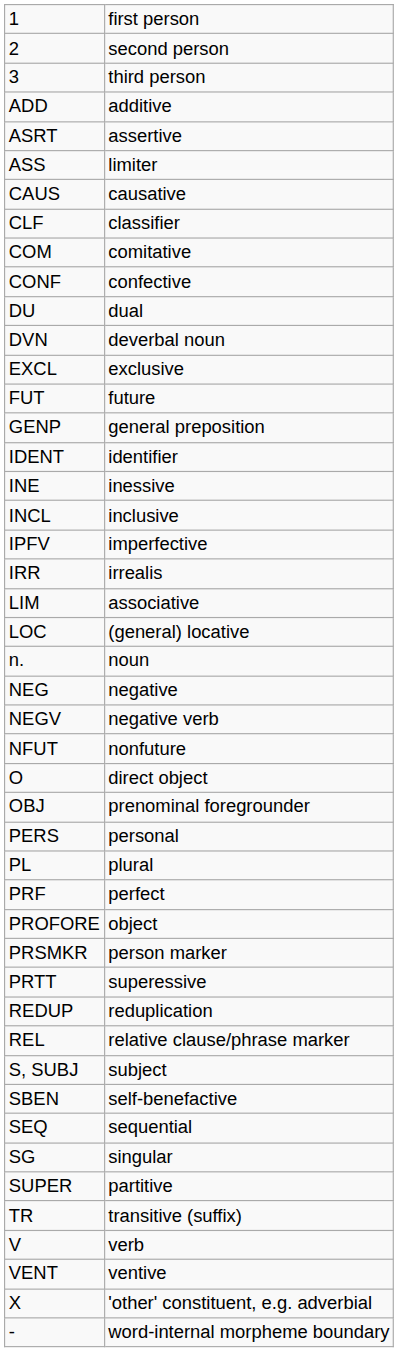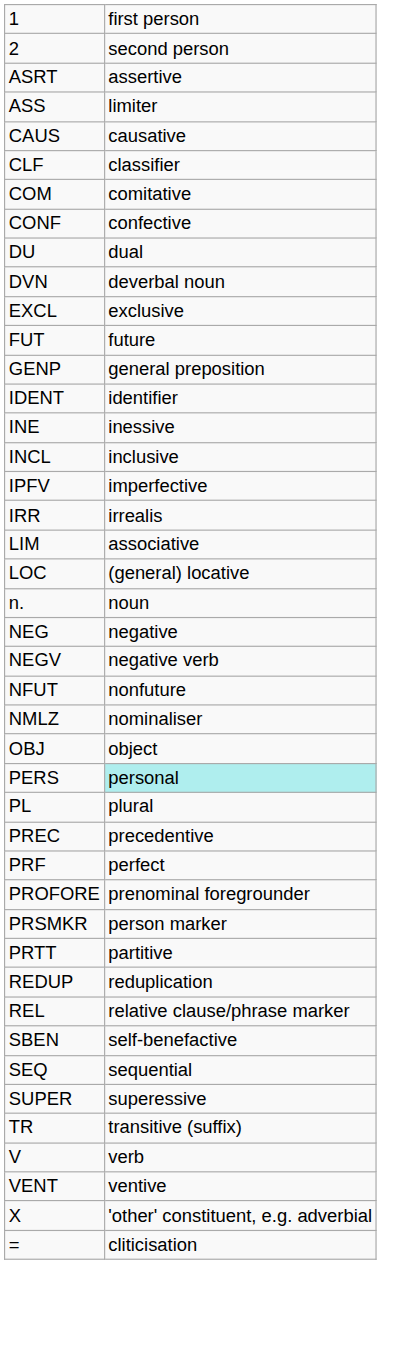- row: 3 | third person
- row: ADD | additive
+ row: NMLZ | nominaliser
- row: O | direct object
OBJ | column 2: prenominal foregrounder -> object
PERS | column 2: no background -> paleturquoise background
+ row: PREC | precedentive
PROFORE | column 2: object -> prenominal foregrounder
PRTT | column 2: superessive -> partitive
- row: S, SUBJ | subject
- row: SG | singular
SUPER | column 2: partitive -> superessive
+ row: = | cliticisation
- row: - | word-internal morpheme boundary
